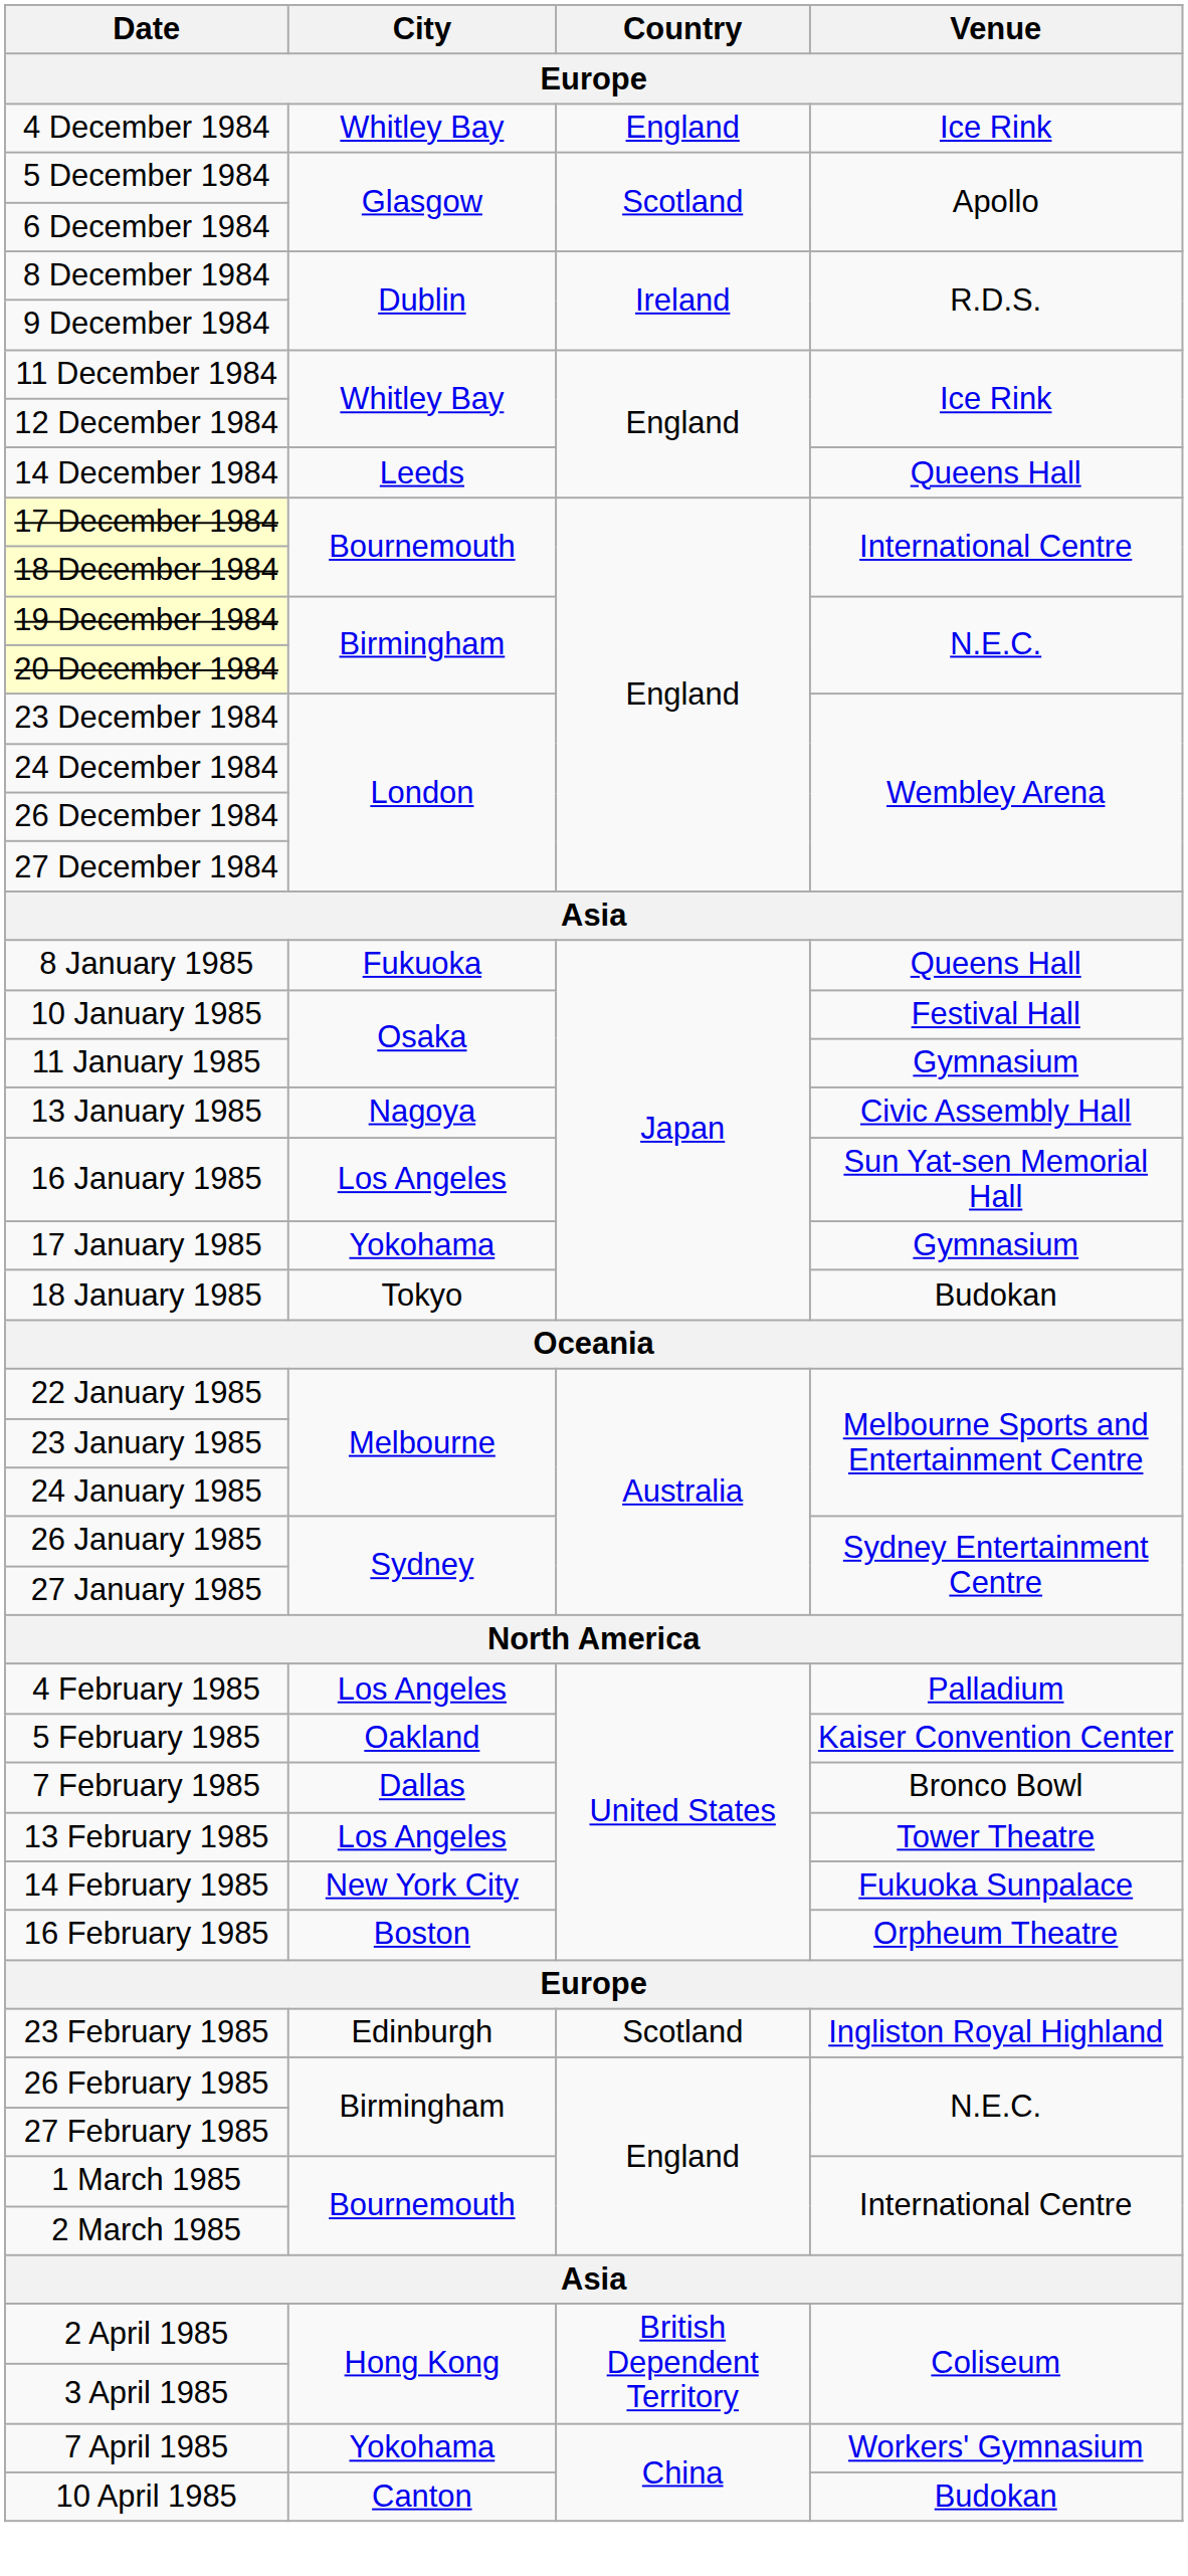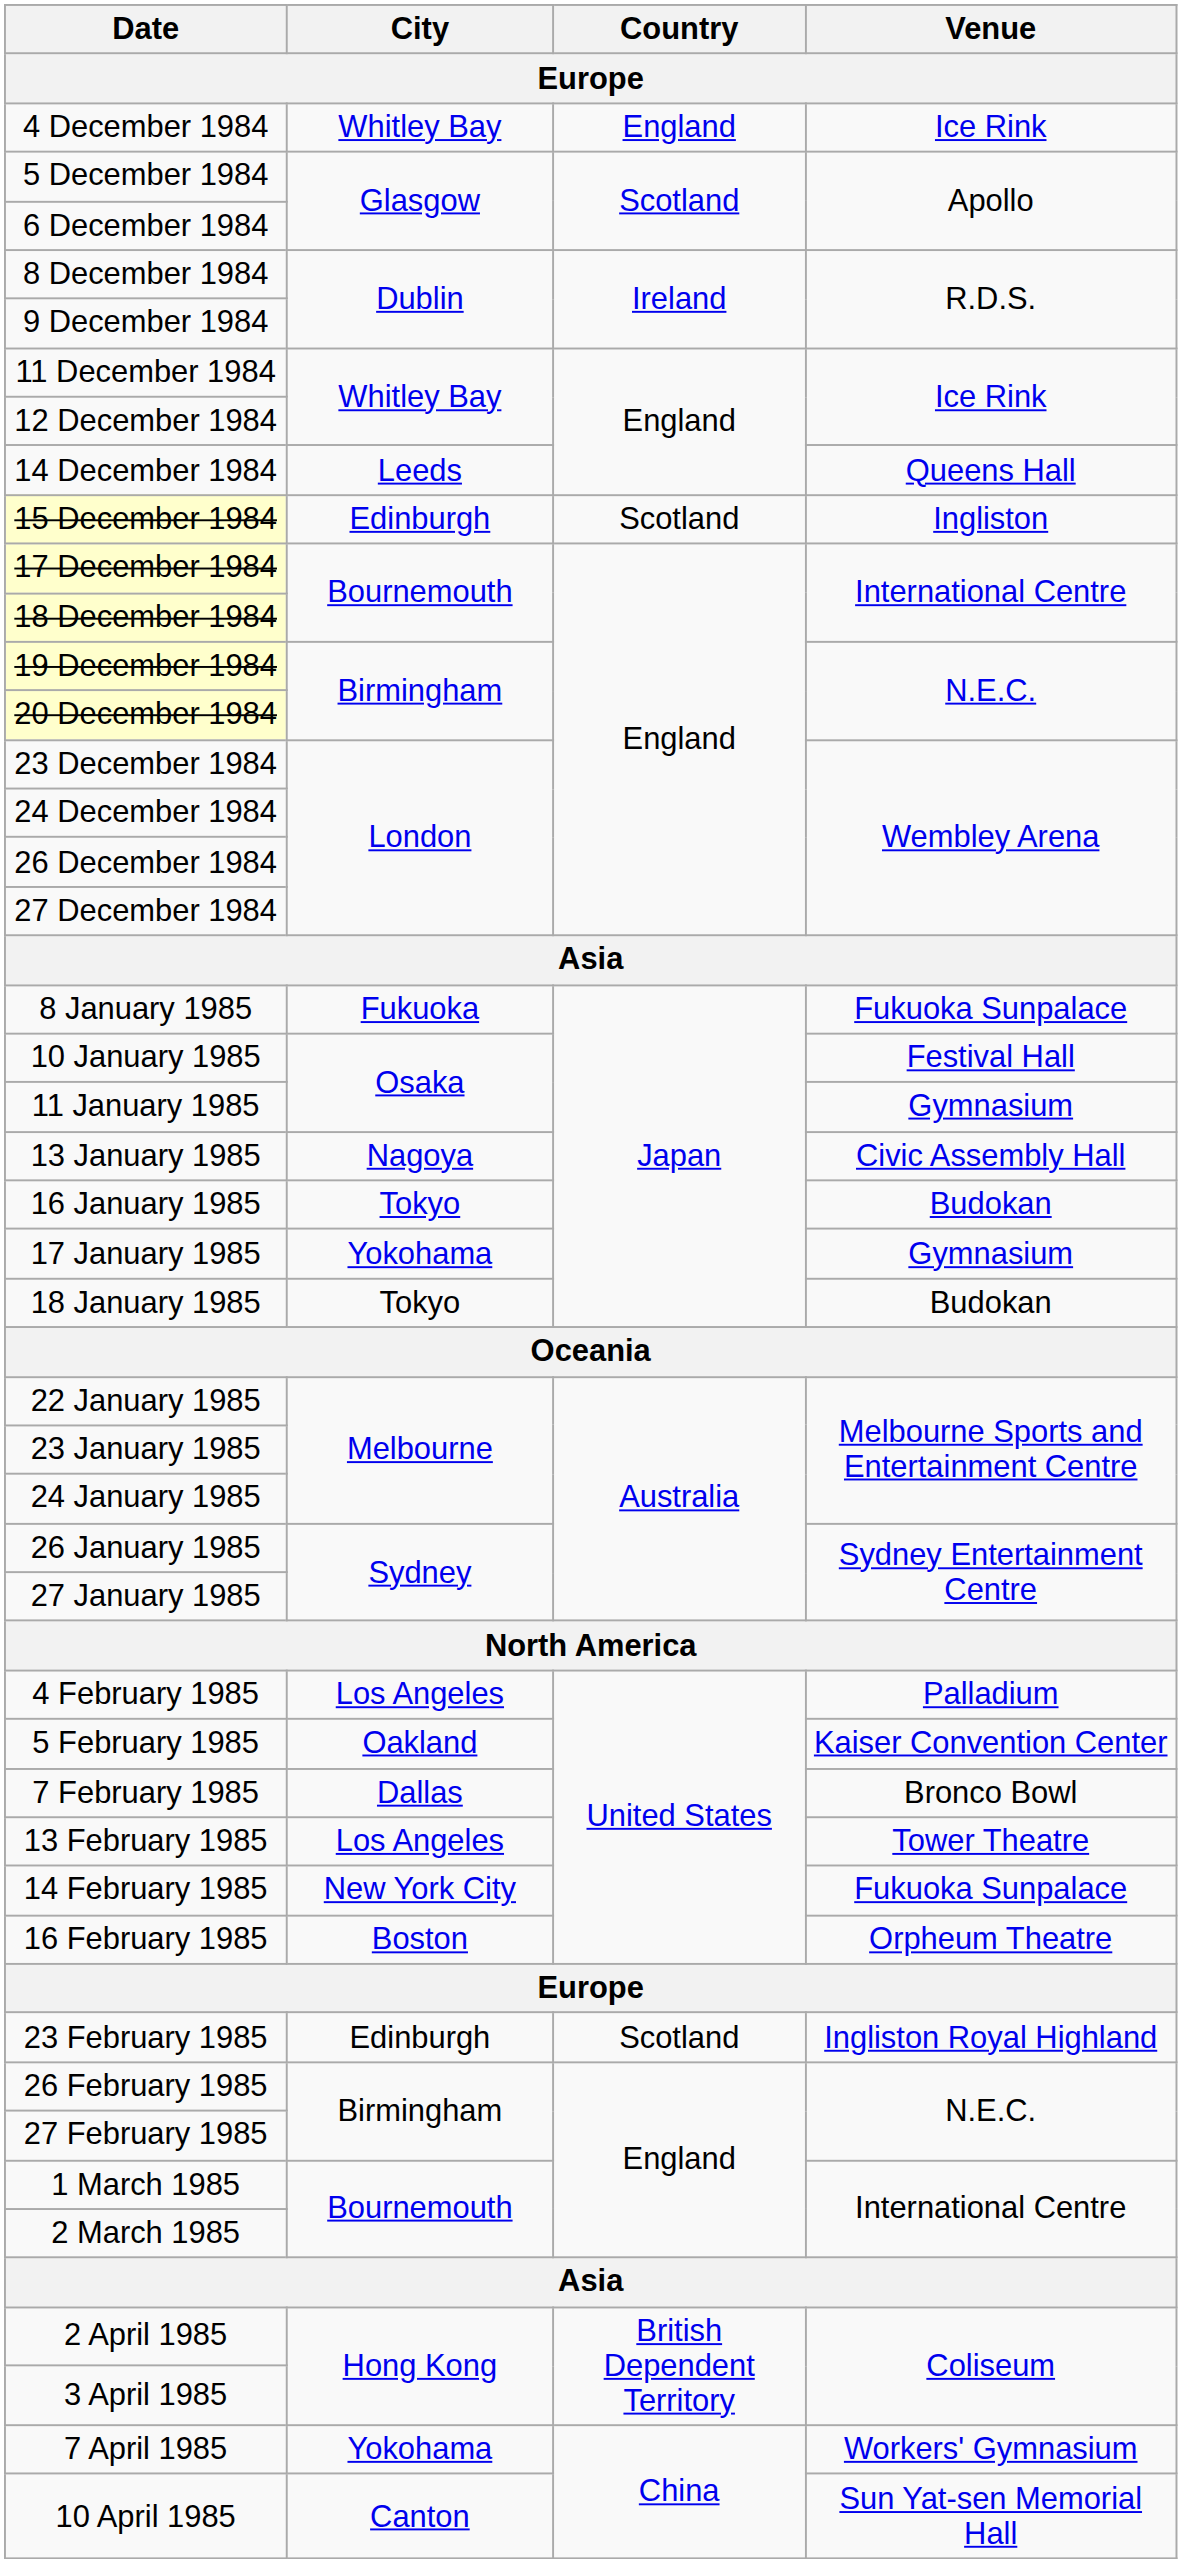+ row: 15 December 1984 | Edinburgh | Scotland | Ingliston
8 January 1985 | Venue: Queens Hall -> Fukuoka Sunpalace
16 January 1985 | City: Los Angeles -> Tokyo
16 January 1985 | Venue: Sun Yat-sen Memorial Hall -> Budokan
10 April 1985 | Venue: Budokan -> Sun Yat-sen Memorial Hall
